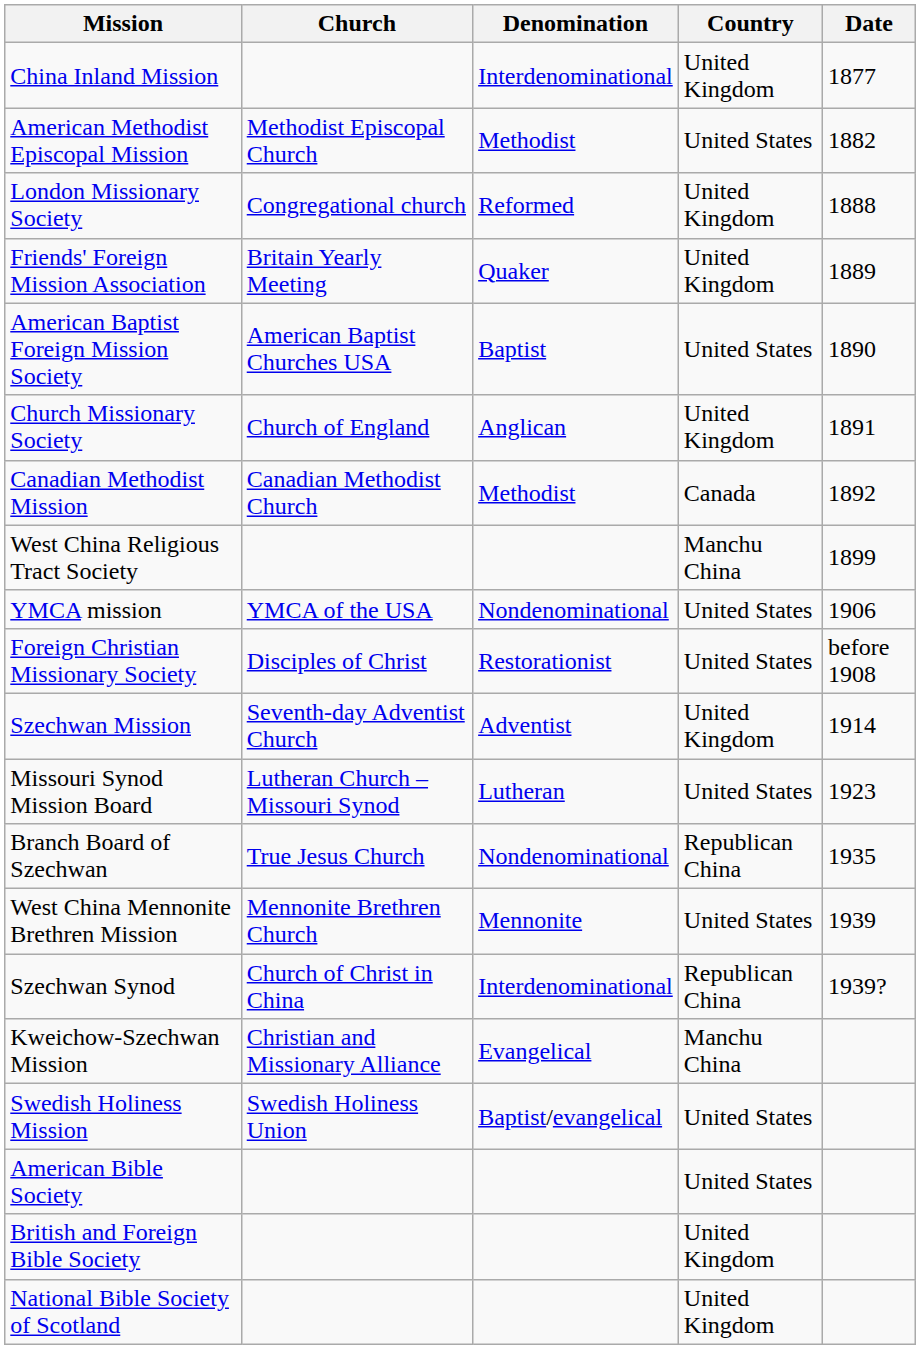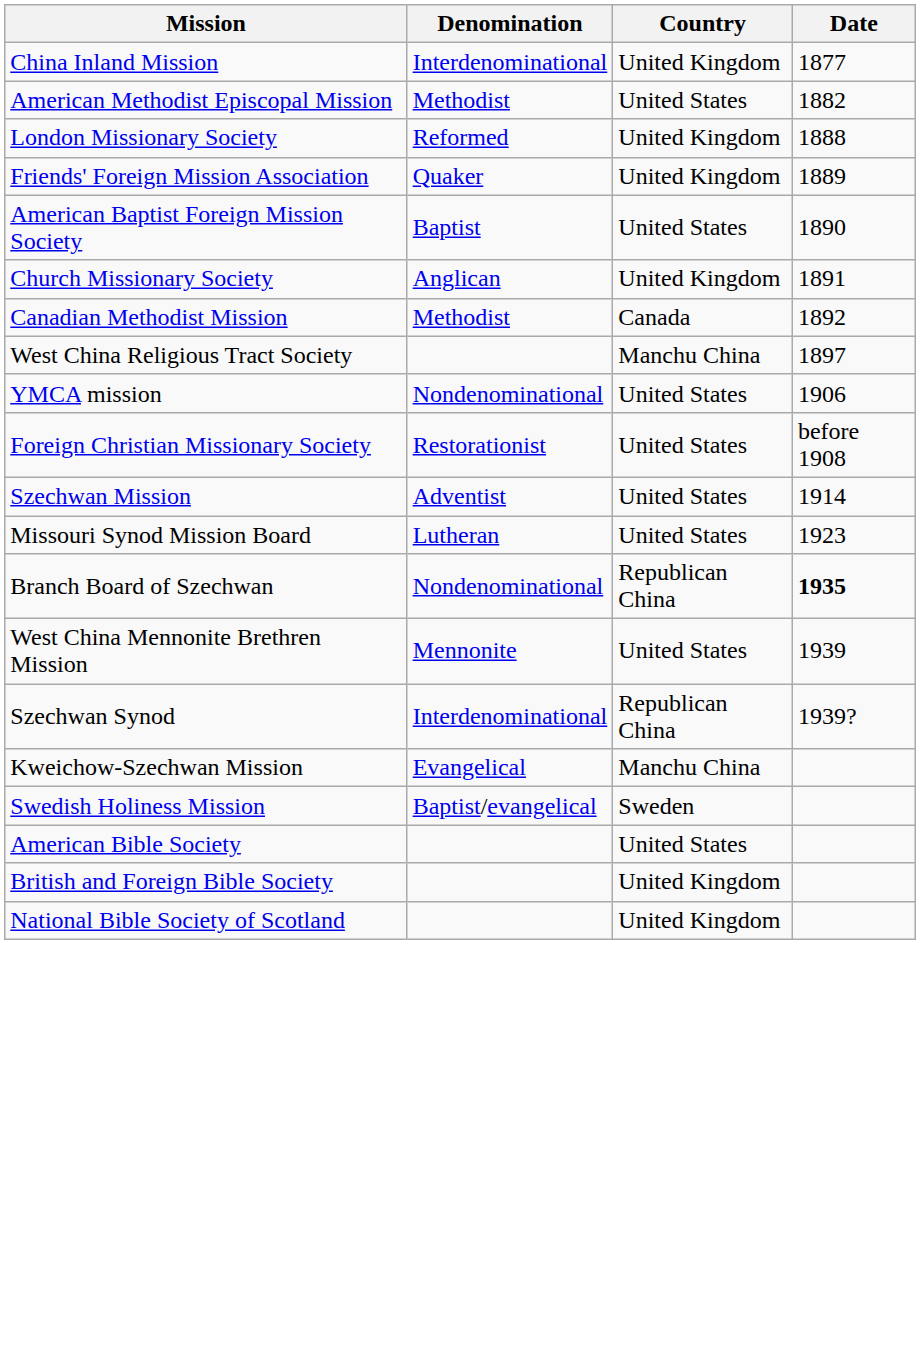- column: Church | Methodist Episcopal Church | Congregational church | Britain Yearly Meeting | American Baptist Churches USA | Church of England | Canadian Methodist Church | YMCA of the USA | Disciples of Christ | Seventh-day Adventist Church | Lutheran Church – Missouri Synod | True Jesus Church | Mennonite Brethren Church | Church of Christ in China | Christian and Missionary Alliance | Swedish Holiness Union
West China Religious Tract Society | Date: 1899 -> 1897
Szechwan Mission | Country: United Kingdom -> United States
Branch Board of Szechwan | Date: normal -> bold
Swedish Holiness Mission | Country: United States -> Sweden
